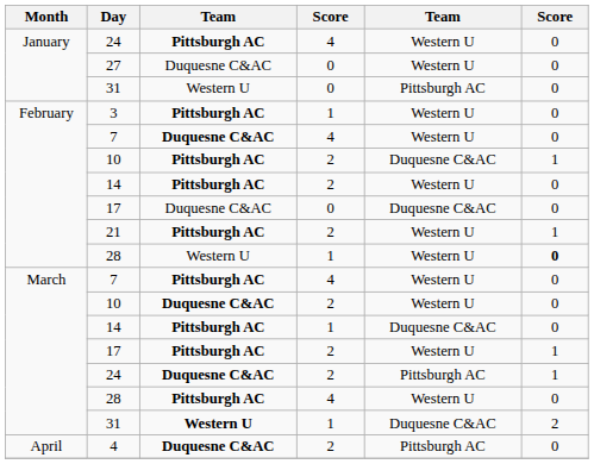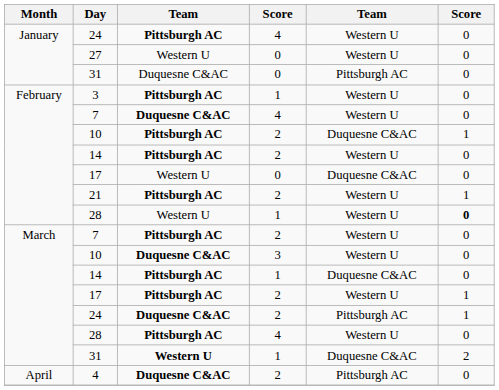27 | column 3: Duquesne C&AC -> Western U
January / 31 | column 3: Western U -> Duquesne C&AC
February / 17 | column 3: Duquesne C&AC -> Western U
March / 7 | column 4: 4 -> 2
March / 10 | column 4: 2 -> 3
